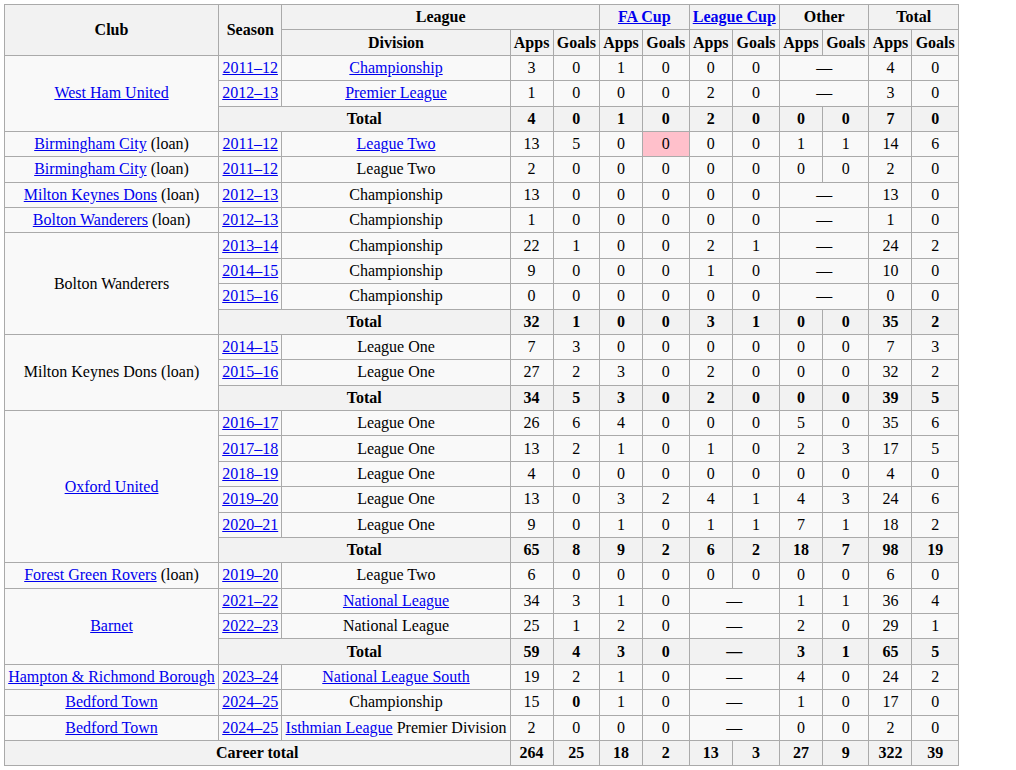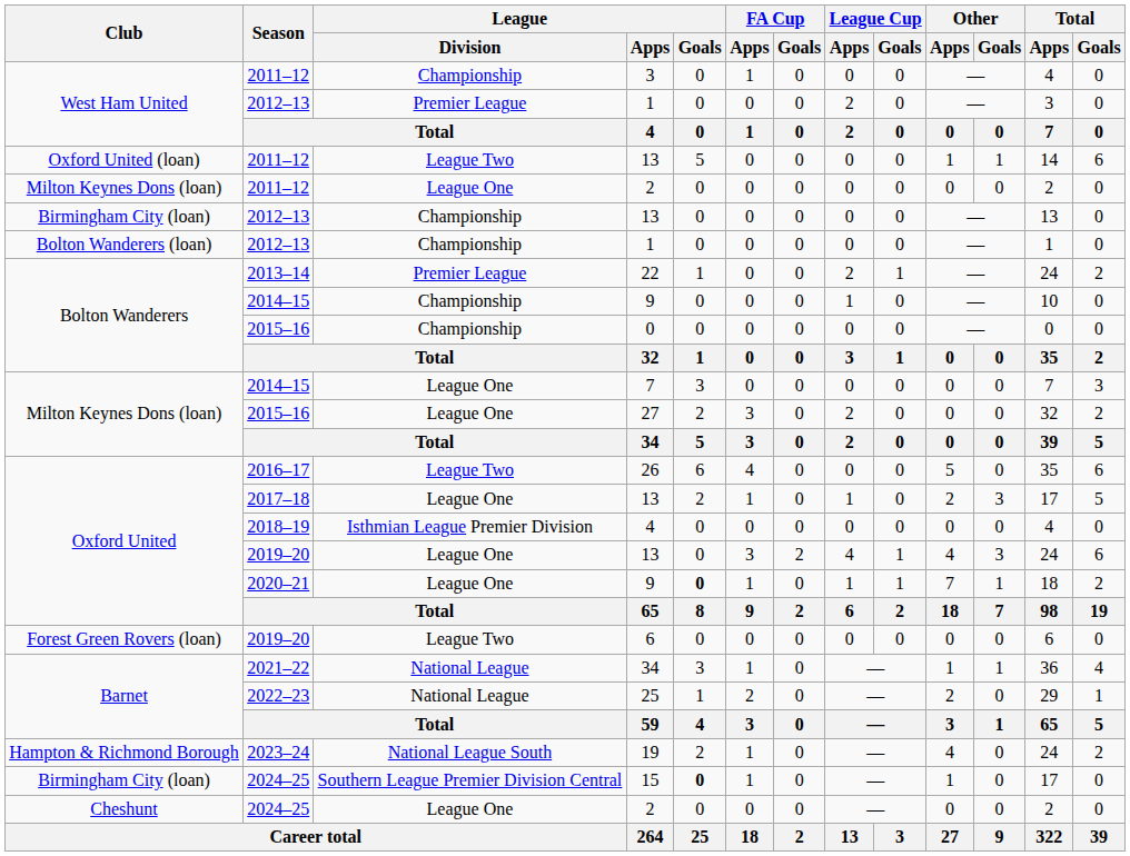2011–12 / 13 | Club: Birmingham City (loan) -> Oxford United (loan)
2011–12 / 13 | FA Cup / Goals: pink background -> no background
2011–12 / 2 | Club: Birmingham City (loan) -> Milton Keynes Dons (loan)
2011–12 / 2 | League / Division: League Two -> League One
2012–13 / 13 | Club: Milton Keynes Dons (loan) -> Birmingham City (loan)
22 | League / Division: Championship -> Premier League
26 | League / Division: League One -> League Two
2018–19 / 4 | League / Division: League One -> Isthmian League Premier Division
2020–21 / 9 | League / Goals: normal -> bold
15 | Club: Bedford Town -> Birmingham City (loan)
15 | League / Division: Championship -> Southern League Premier Division Central
2024–25 / 2 | Club: Bedford Town -> Cheshunt
2024–25 / 2 | League / Division: Isthmian League Premier Division -> League One
